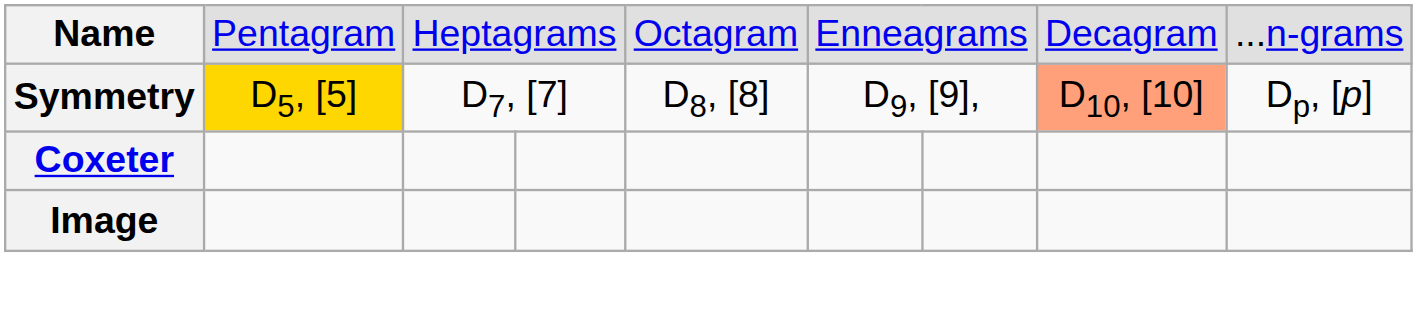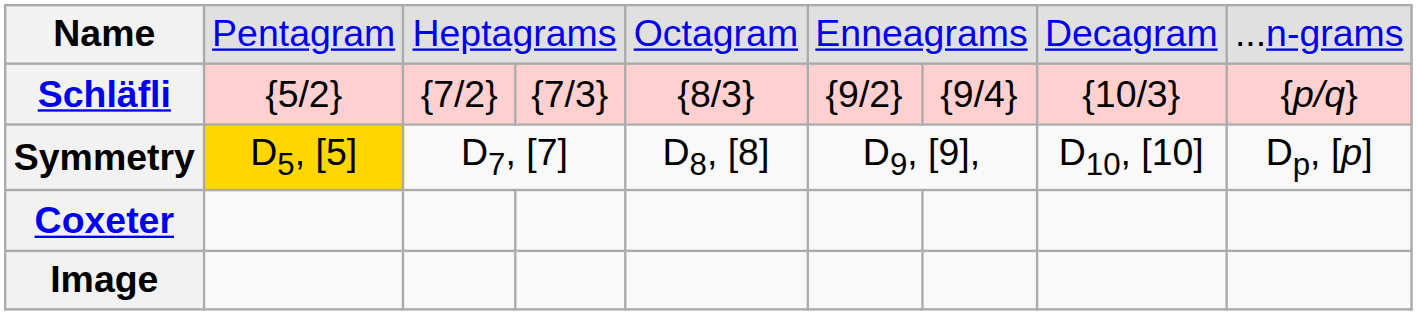+ row: Schläfli | {5/2} | {7/2} | {7/3} | {8/3} | {9/2} | {9/4} | {10/3} | {p/q}
Symmetry | column 8: lightsalmon background -> no background
